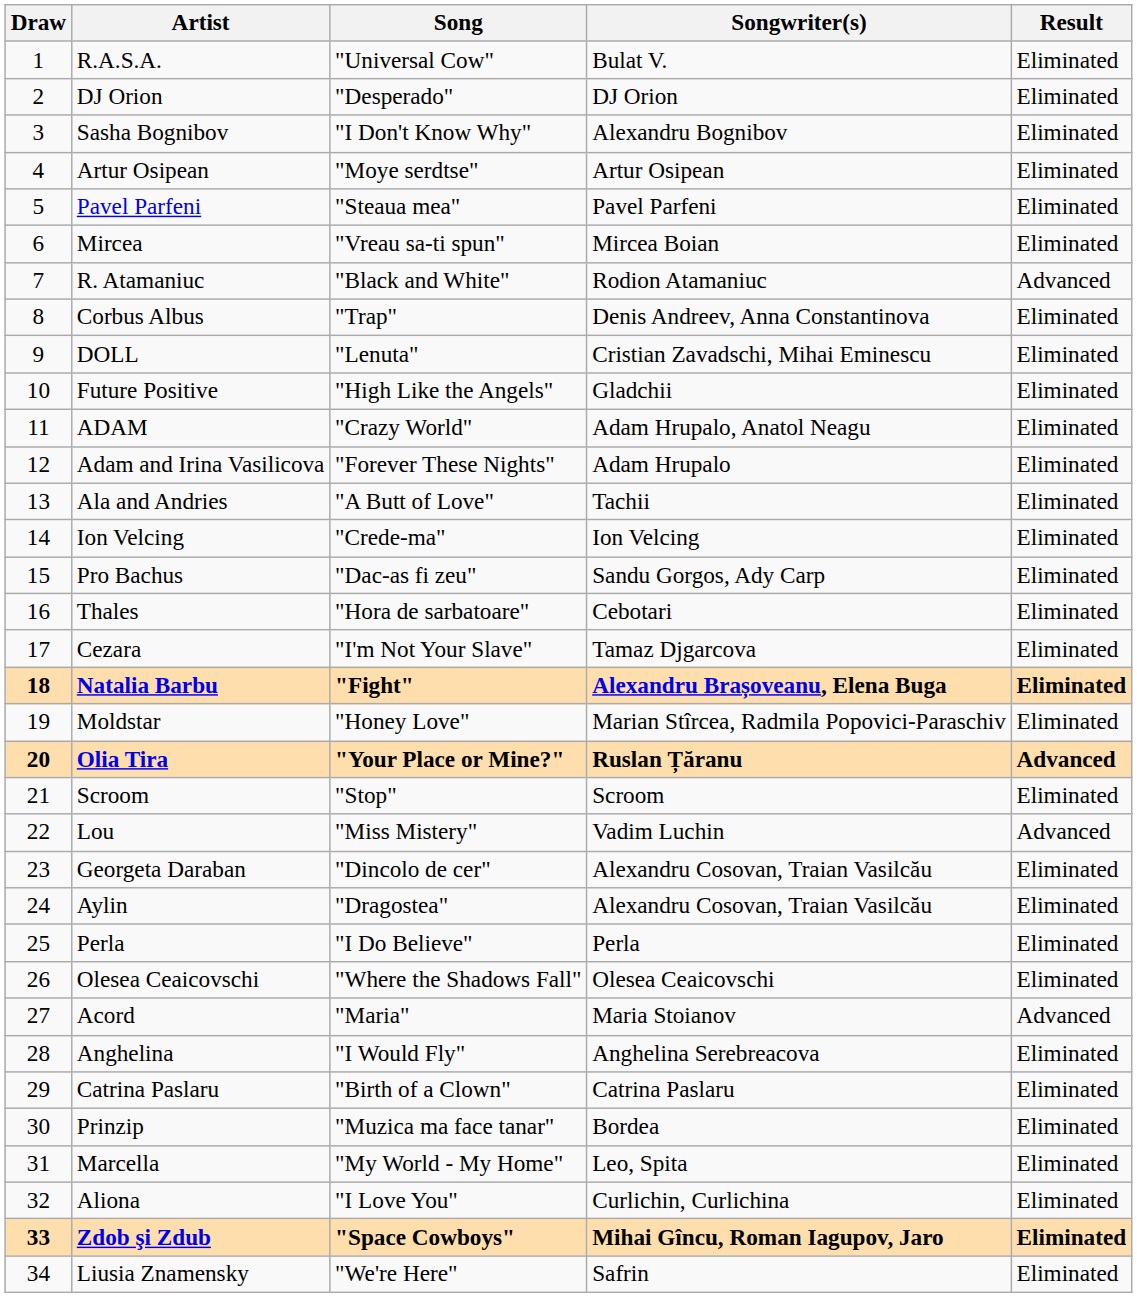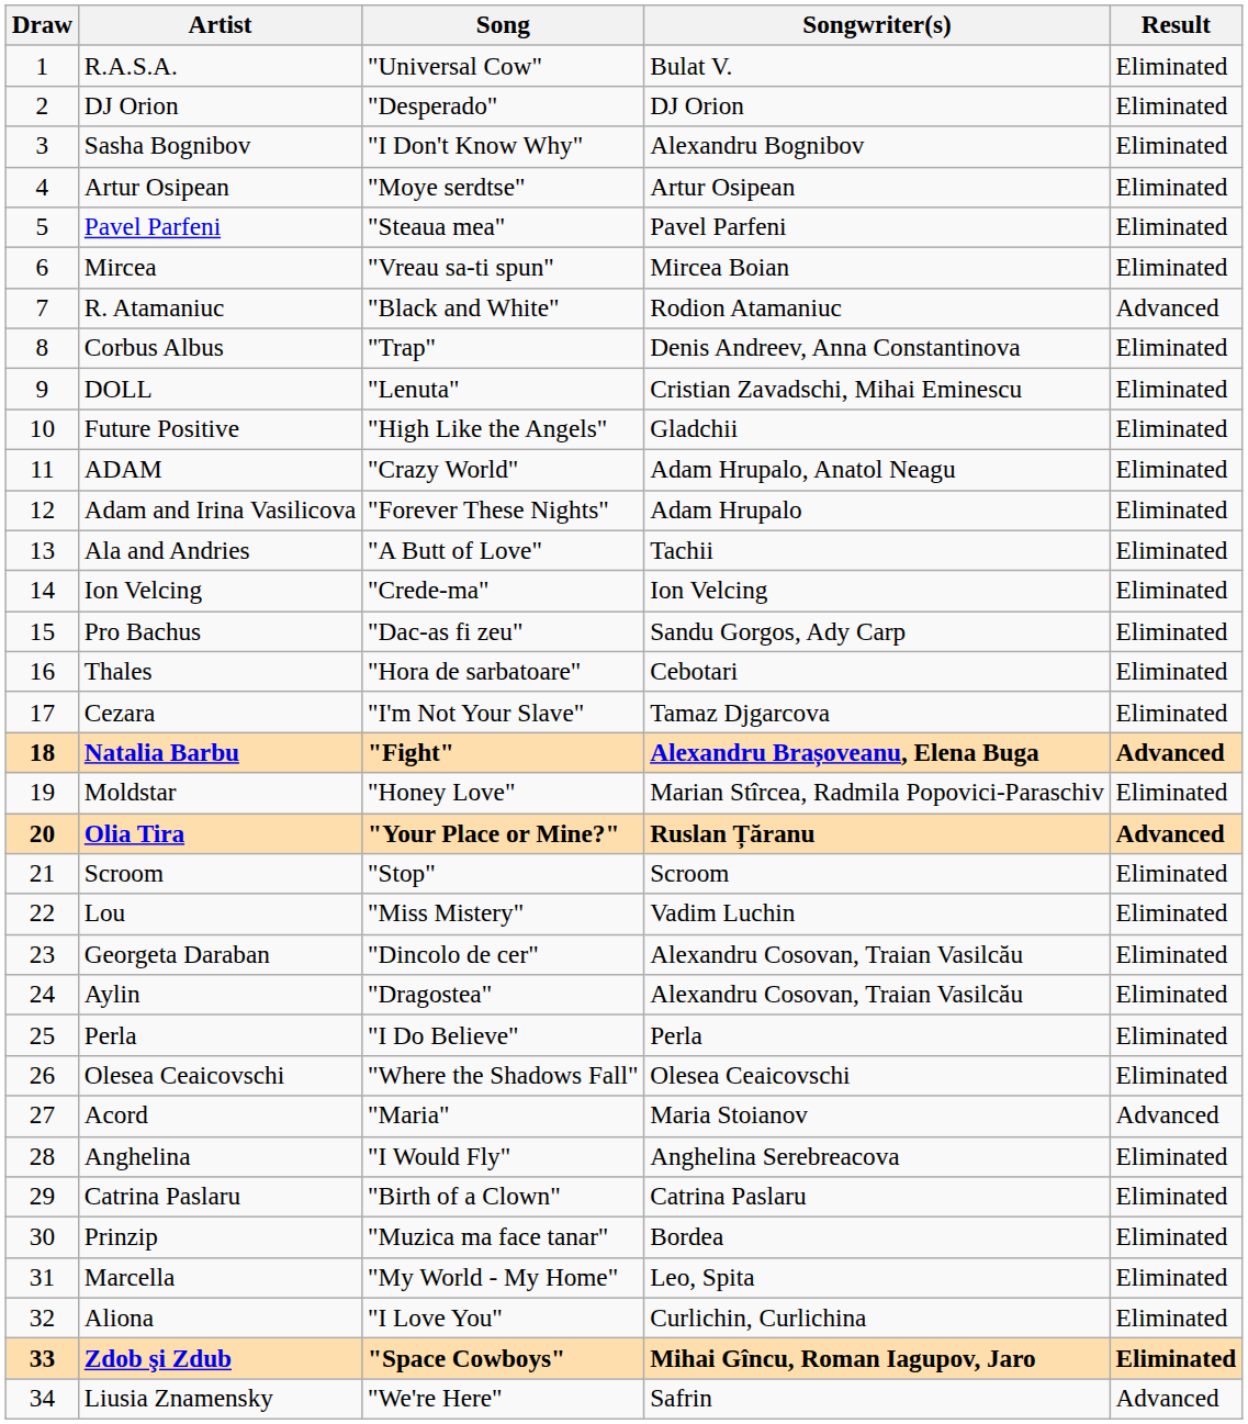Natalia Barbu | Result: Eliminated -> Advanced
Lou | Result: Advanced -> Eliminated
Liusia Znamensky | Result: Eliminated -> Advanced
